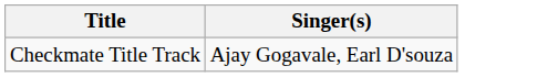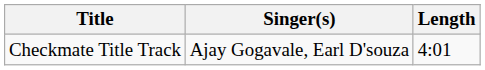+ column: Length | 4:01
